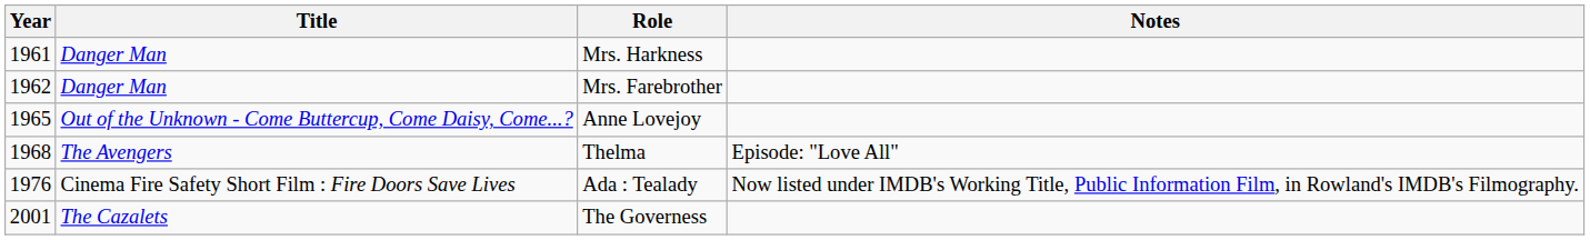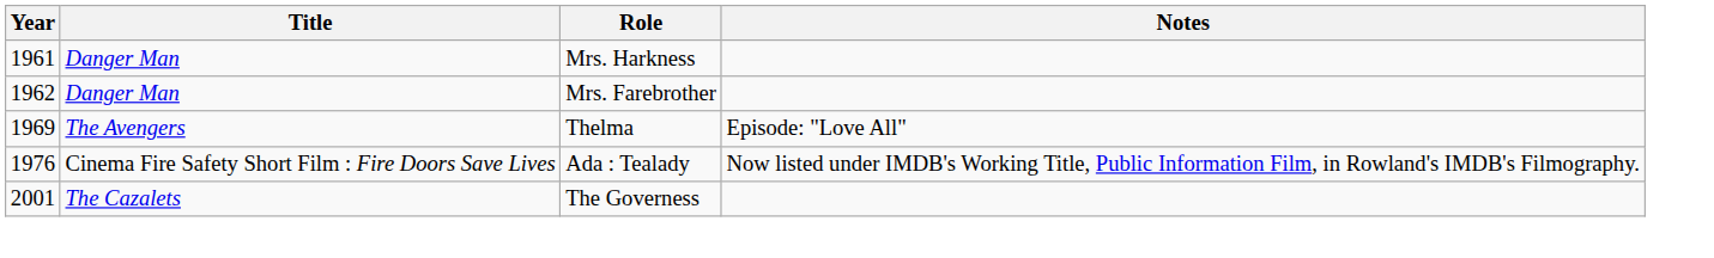- row: 1965 | Out of the Unknown - Come Buttercup, Come Daisy, Come...? | Anne Lovejoy
Thelma | Year: 1968 -> 1969
